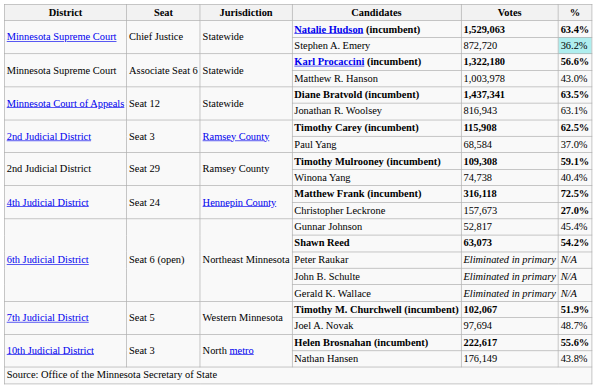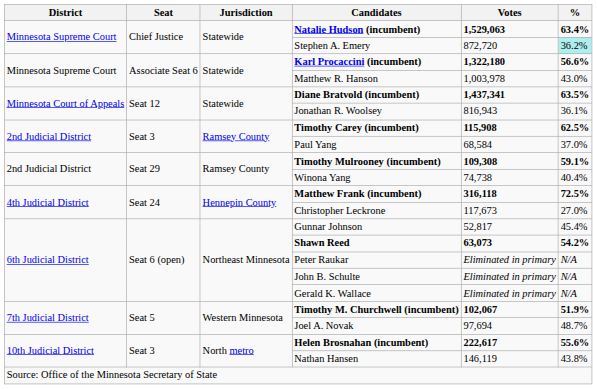Jonathan R. Woolsey | %: 63.1% -> 36.1%
Christopher Leckrone | Votes: 157,673 -> 117,673
Christopher Leckrone | %: bold -> normal
Nathan Hansen | Votes: 176,149 -> 146,119
